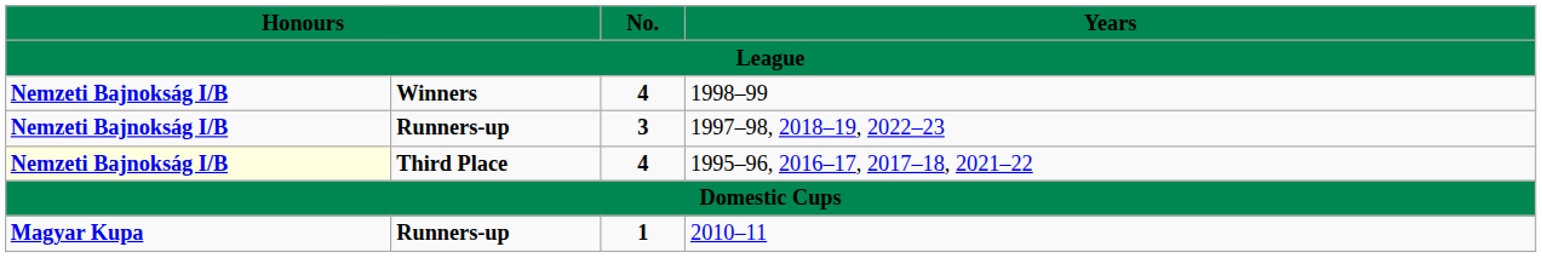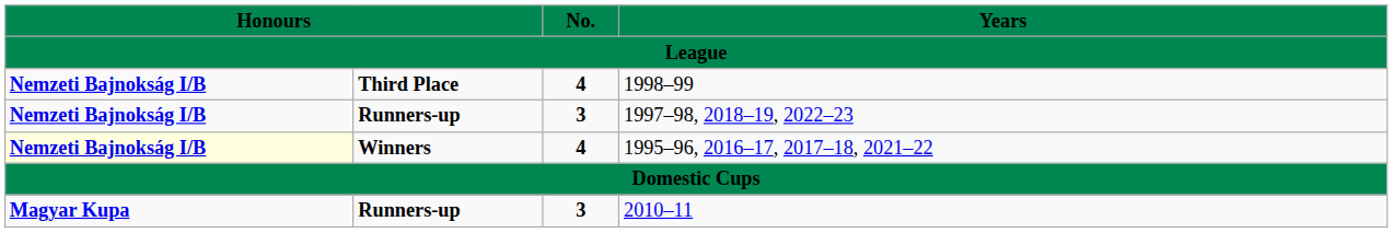1998–99 | column 2: Winners -> Third Place
1995–96, 2016–17, 2017–18, 2021–22 | column 2: Third Place -> Winners
2010–11 | No.: 1 -> 3
